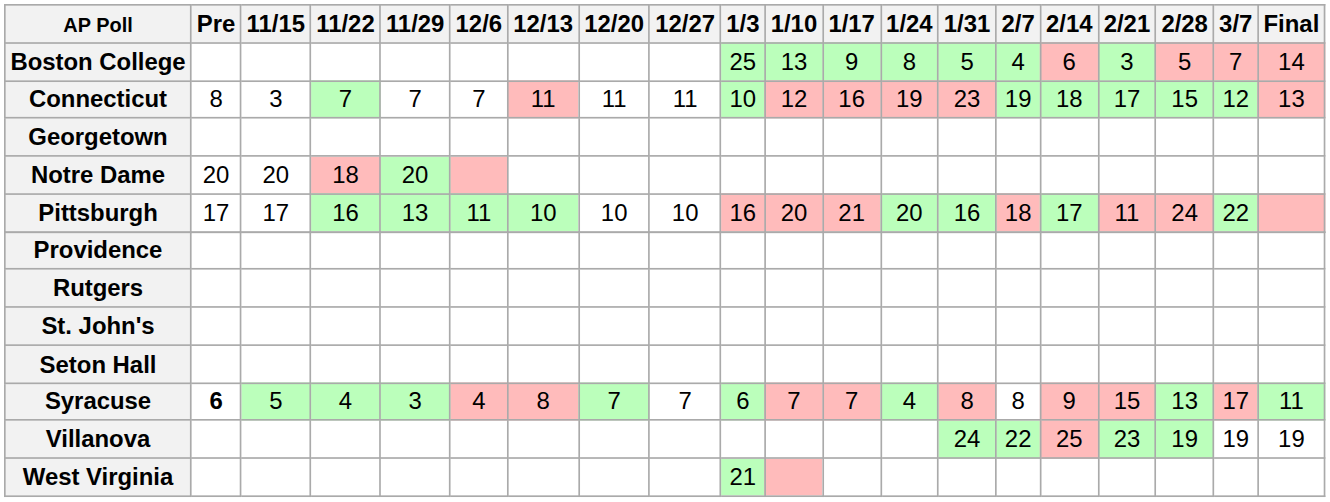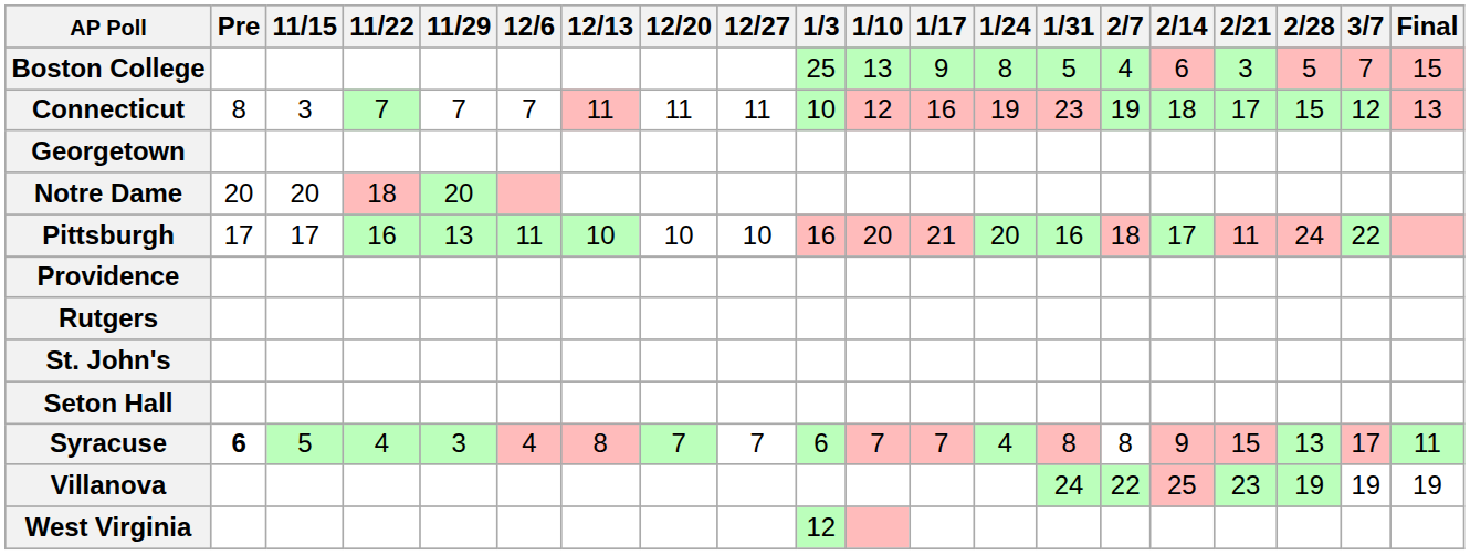Boston College | Final: 14 -> 15
West Virginia | 1/3: 21 -> 12
